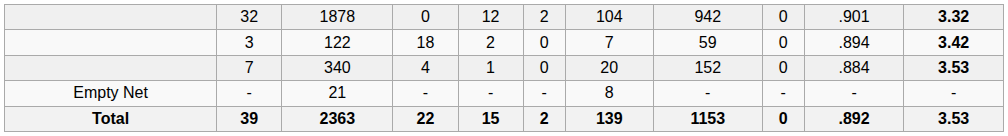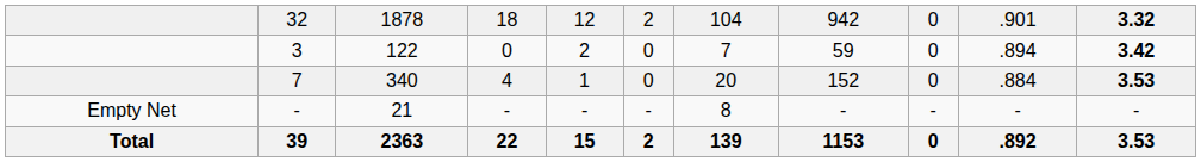32 | column 4: 0 -> 18
3 | column 4: 18 -> 0
